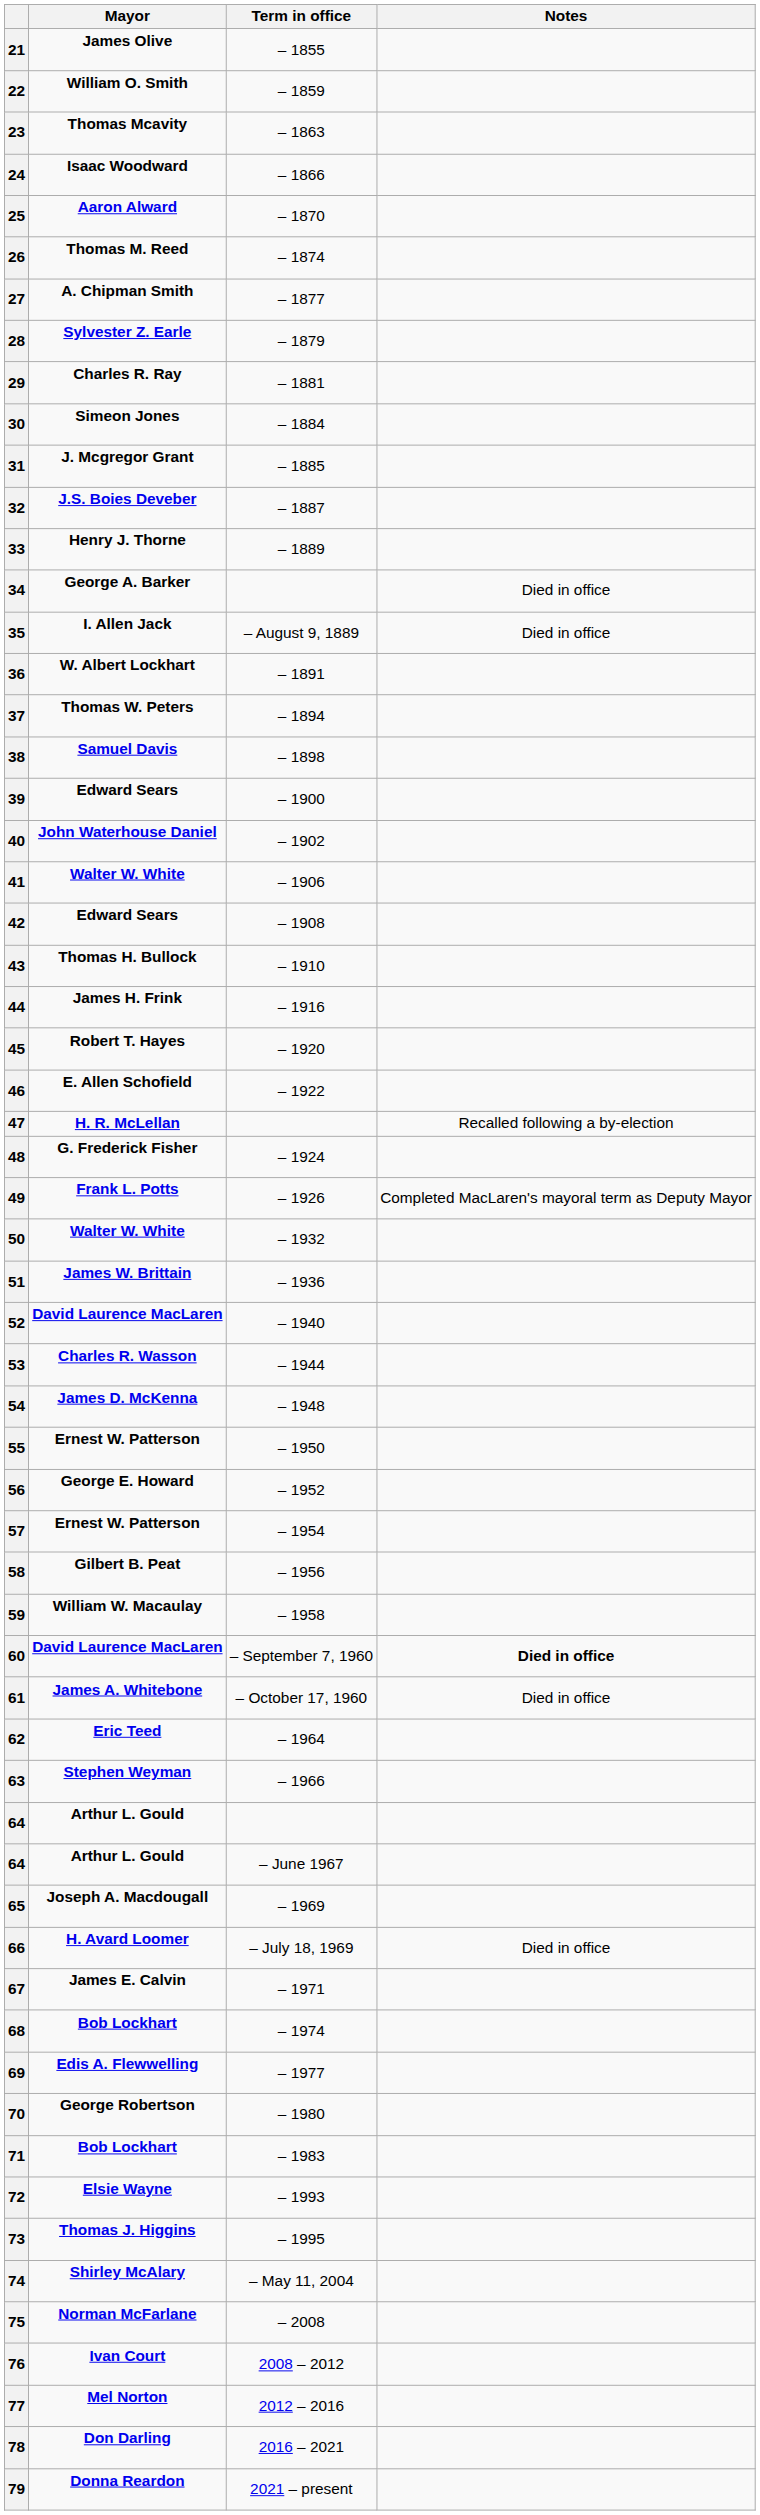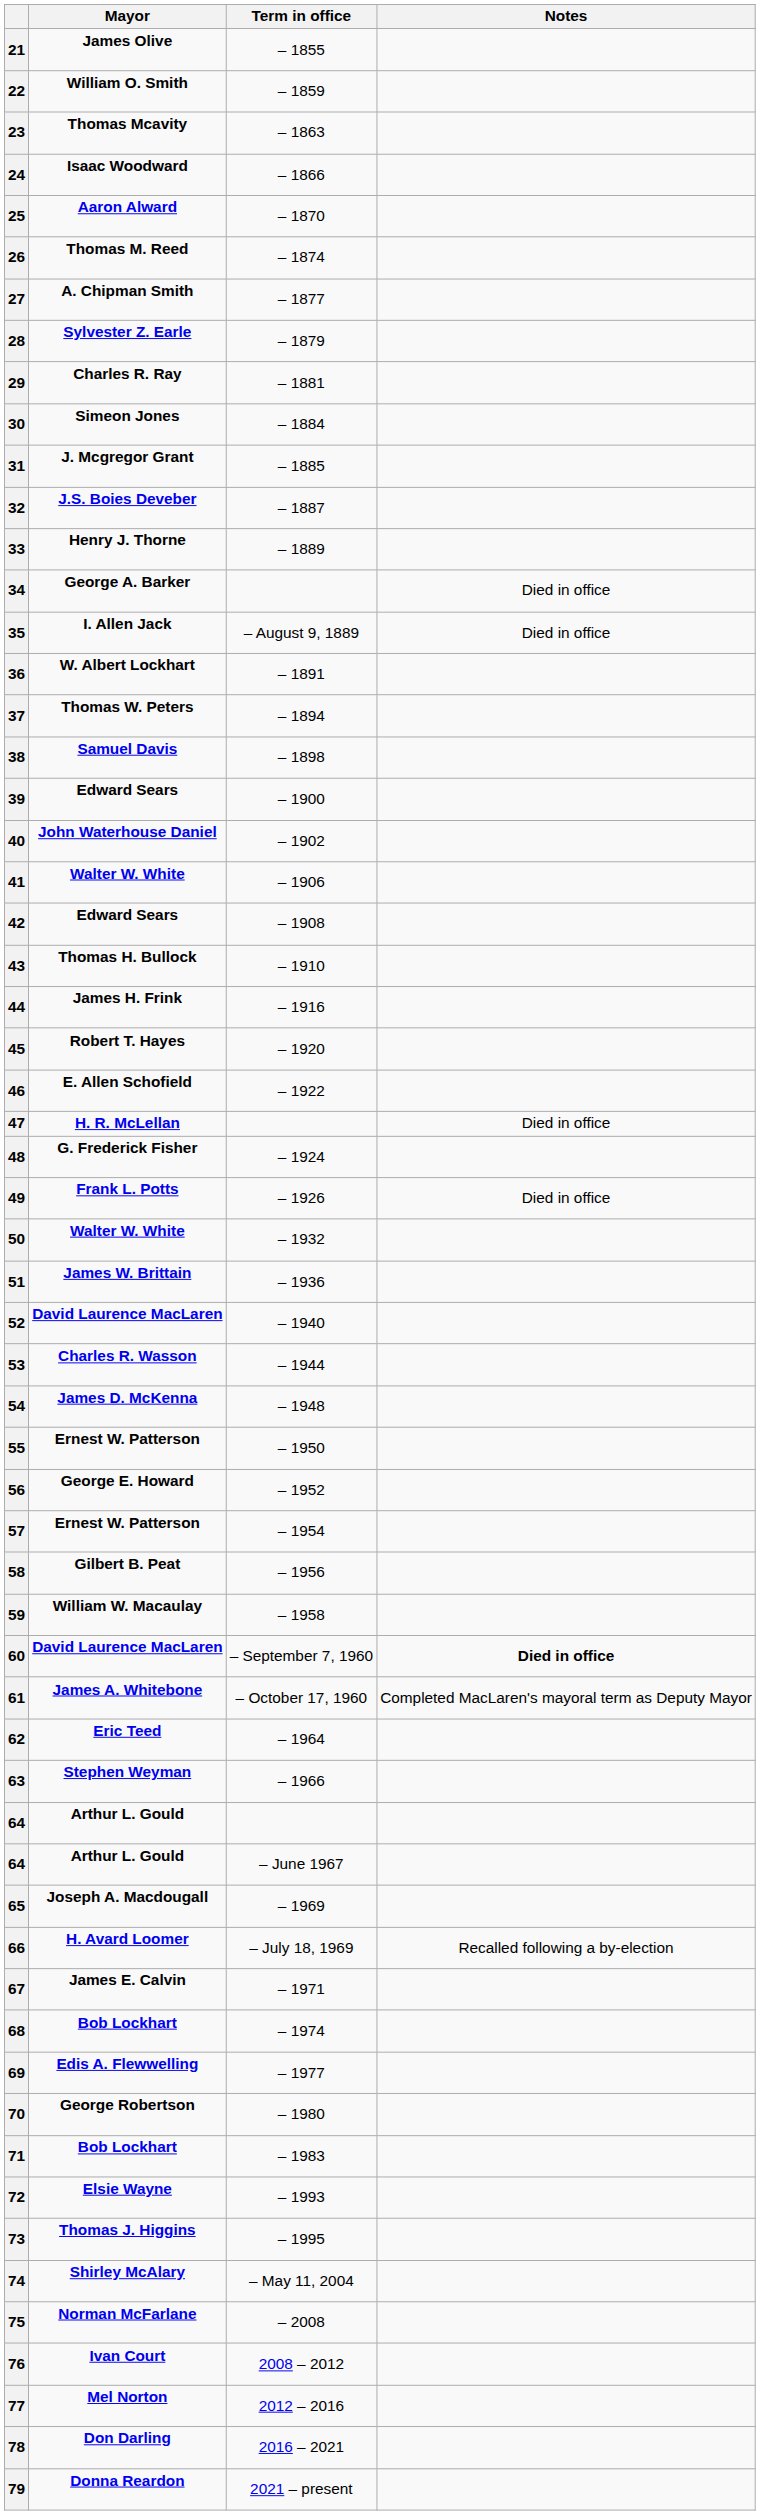47 | Notes: Recalled following a by-election -> Died in office
49 | Notes: Completed MacLaren's mayoral term as Deputy Mayor -> Died in office
61 | Notes: Died in office -> Completed MacLaren's mayoral term as Deputy Mayor
66 | Notes: Died in office -> Recalled following a by-election
